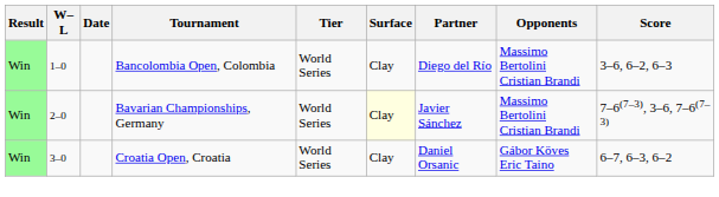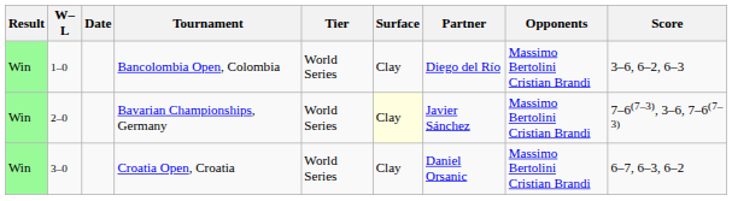Croatia Open, Croatia | Opponents: Gábor Köves Eric Taino -> Massimo Bertolini Cristian Brandi
